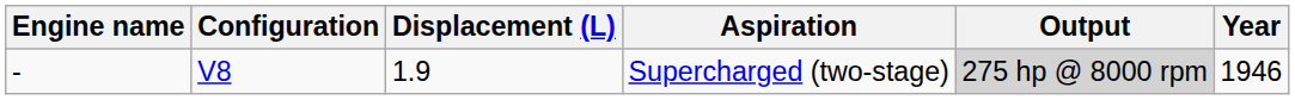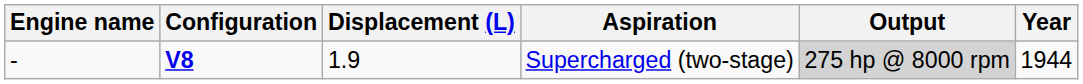Supercharged (two-stage) | Configuration: normal -> bold
Supercharged (two-stage) | Year: 1946 -> 1944
